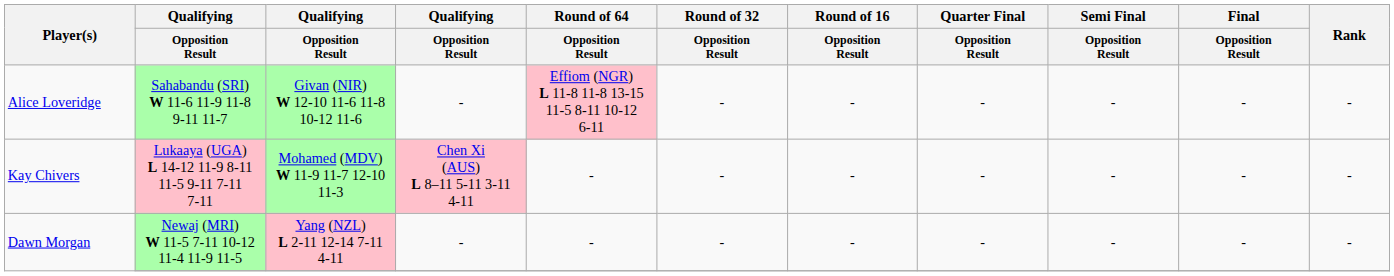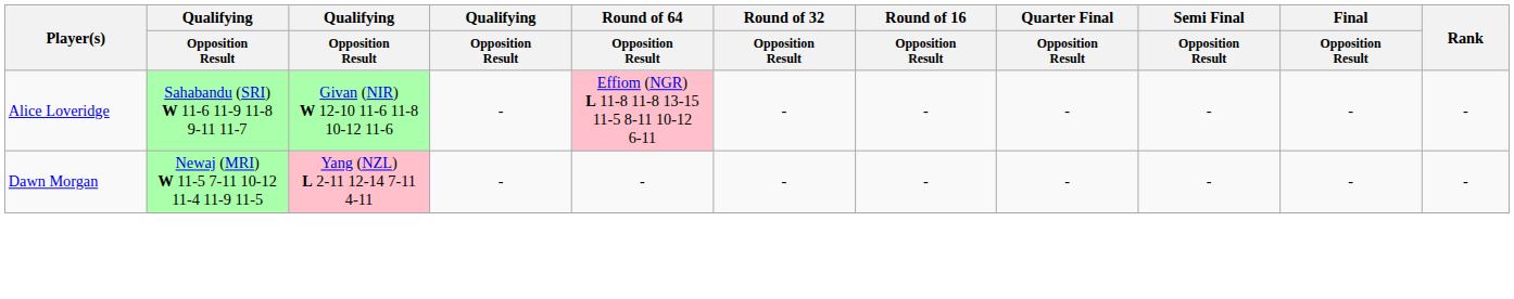- row: Kay Chivers | Lukaaya (UGA) L 14-12 11-9 8-11 11-5 9-11 7-11 7-11 | Mohamed (MDV) W 11-9 11-7 12-10 11-3 | Chen Xi (AUS) L 8–11 5-11 3-11 4-11 | - | - | - | - | - | - | -
